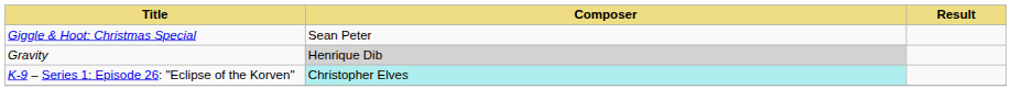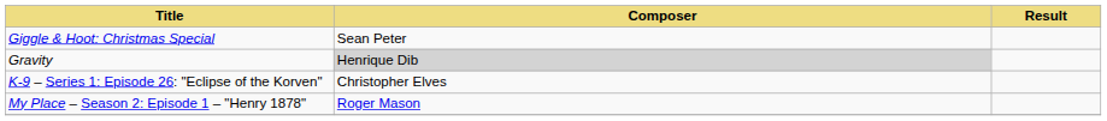K-9 – Series 1: Episode 26: "Eclipse of the Korven" | Composer: paleturquoise background -> no background
+ row: My Place – Season 2: Episode 1 – "Henry 1878" | Roger Mason
